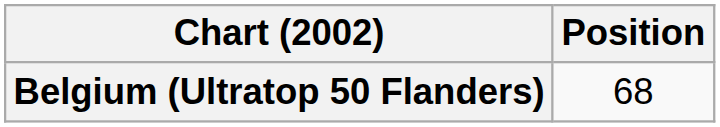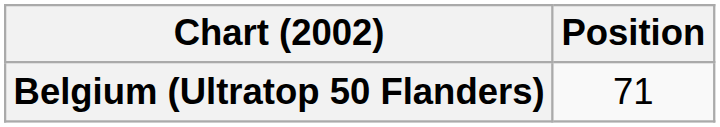Belgium (Ultratop 50 Flanders) | Position: 68 -> 71
